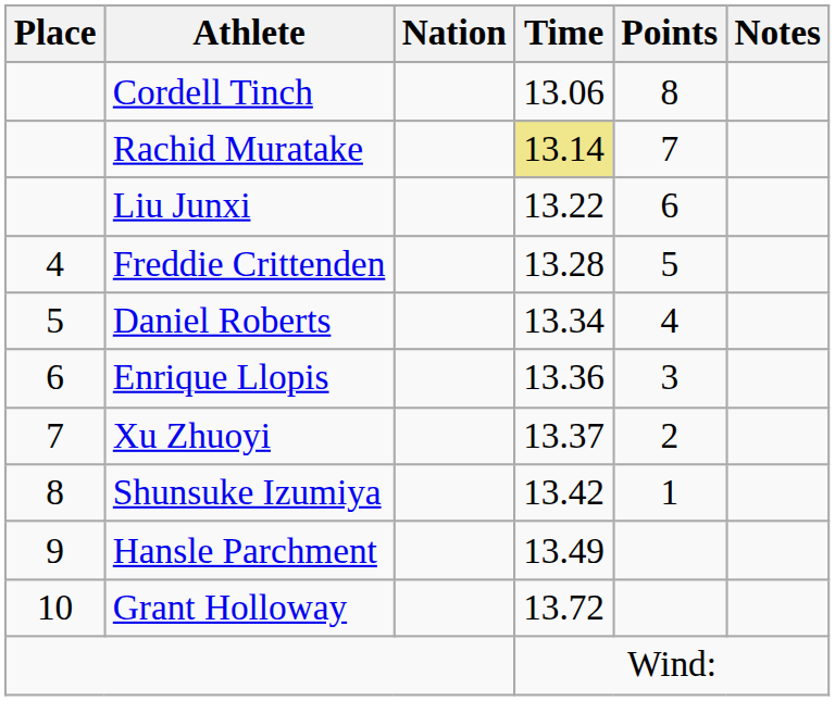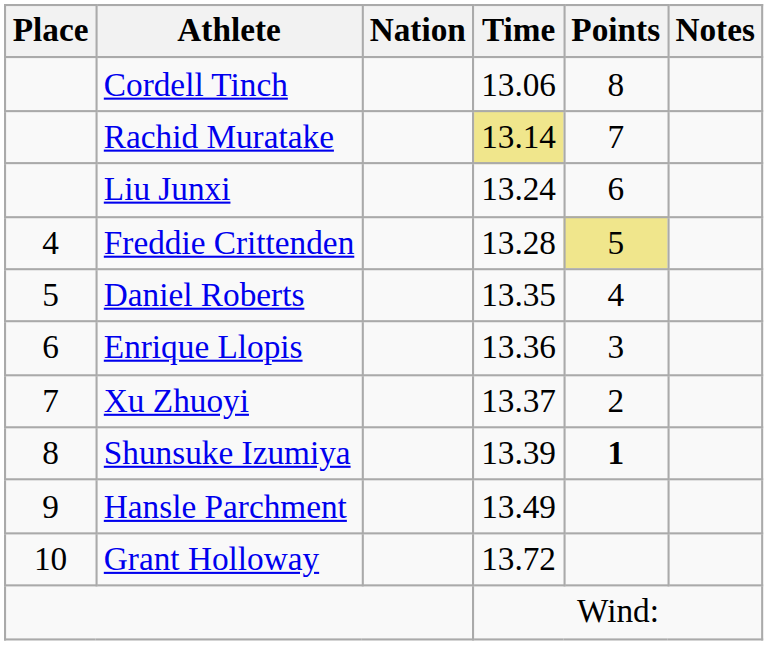Liu Junxi | Time: 13.22 -> 13.24
Freddie Crittenden | Points: no background -> khaki background
Daniel Roberts | Time: 13.34 -> 13.35
Shunsuke Izumiya | Time: 13.42 -> 13.39
Shunsuke Izumiya | Points: normal -> bold
